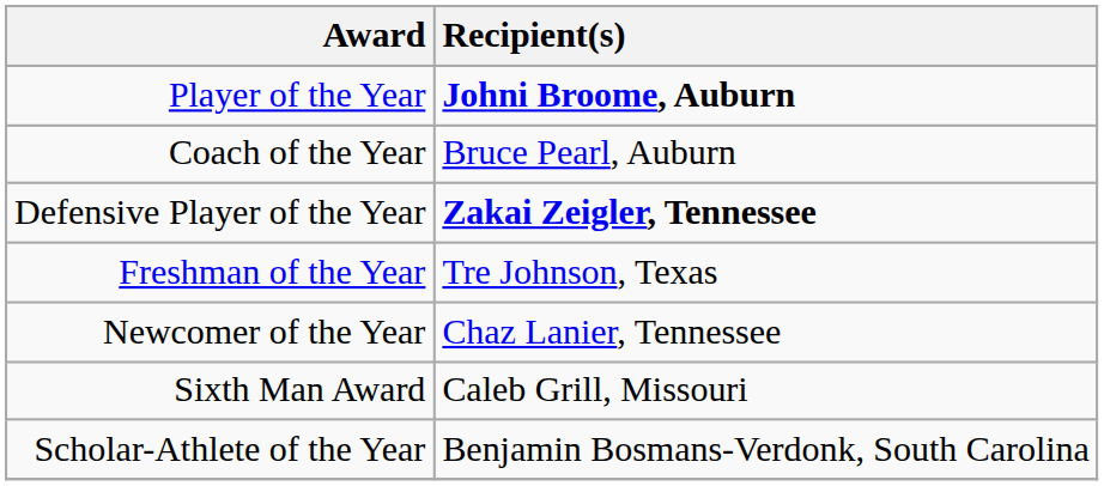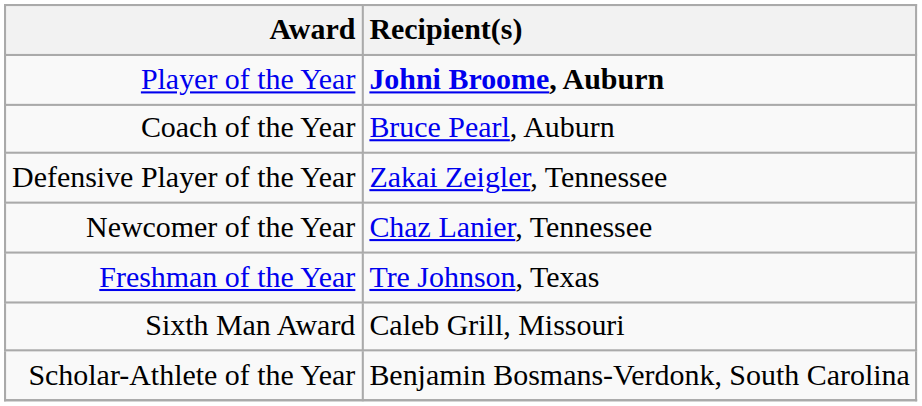Defensive Player of the Year | Recipient(s): bold -> normal
rows swapped: Newcomer of the Year <-> Freshman of the Year
